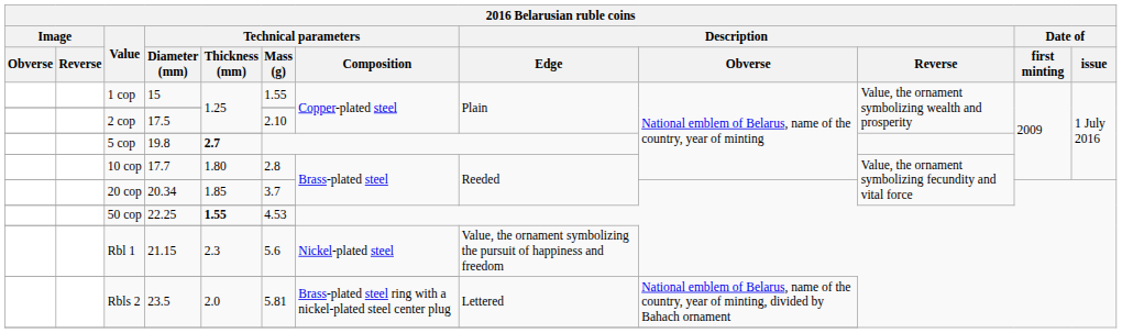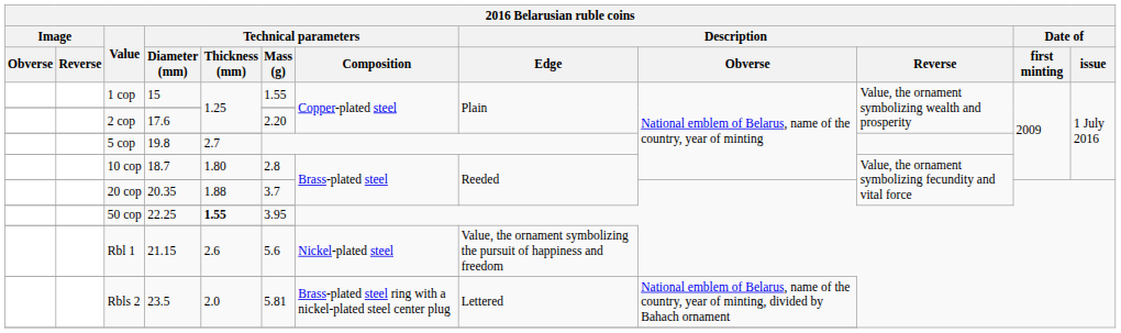2 cop | Technical parameters / Diameter (mm): 17.5 -> 17.6
2 cop | Technical parameters / Mass (g): 2.10 -> 2.20
5 cop | Technical parameters / Thickness (mm): bold -> normal
10 cop | Technical parameters / Diameter (mm): 17.7 -> 18.7
20 cop | Technical parameters / Diameter (mm): 20.34 -> 20.35
20 cop | Technical parameters / Thickness (mm): 1.85 -> 1.88
50 cop | Technical parameters / Mass (g): 4.53 -> 3.95
Rbl 1 | Technical parameters / Thickness (mm): 2.3 -> 2.6
